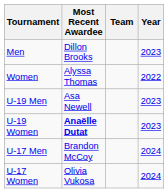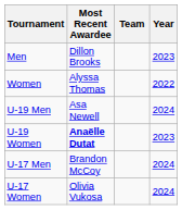U-19 Men | Year: 2023 -> 2024
